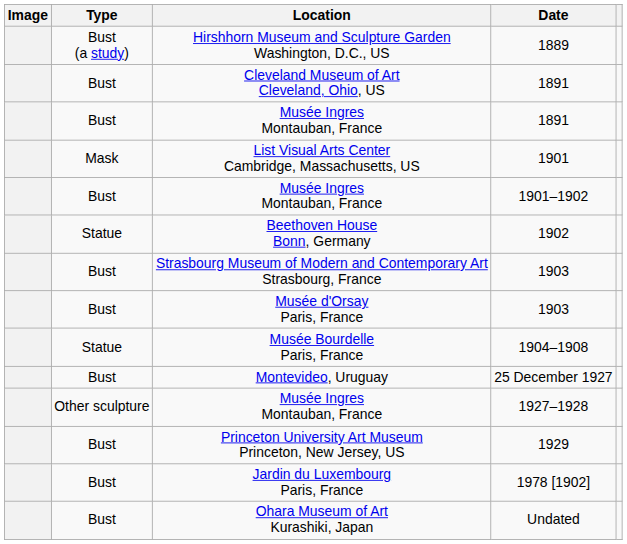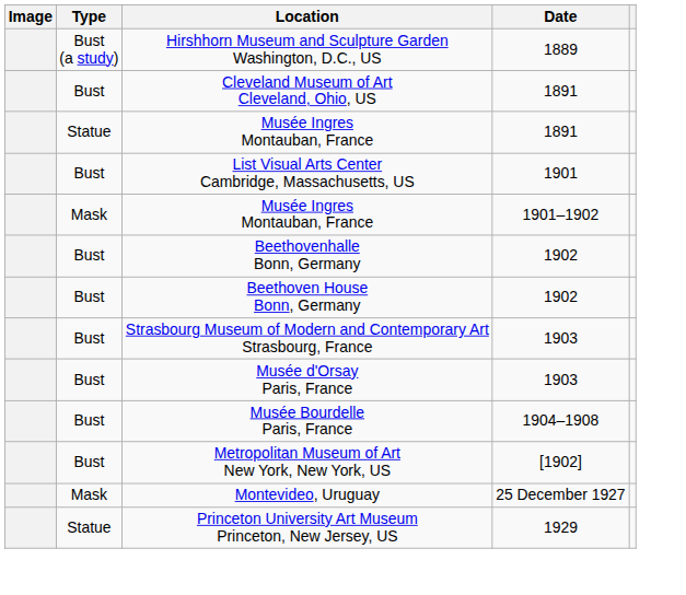Musée Ingres Montauban, France / 1891 | Type: Bust -> Statue
List Visual Arts Center Cambridge, Massachusetts, US | Type: Mask -> Bust
Musée Ingres Montauban, France / 1901–1902 | Type: Bust -> Mask
+ row: Bust | Beethovenhalle Bonn, Germany | 1902
Beethoven House Bonn, Germany | Type: Statue -> Bust
Musée Bourdelle Paris, France | Type: Statue -> Bust
+ row: Bust | Metropolitan Museum of Art New York, New York, US | [1902]
Montevideo, Uruguay | Type: Bust -> Mask
- row: Other sculpture | Musée Ingres Montauban, France | 1927–1928
Princeton University Art Museum Princeton, New Jersey, US | Type: Bust -> Statue
- row: Bust | Jardin du Luxembourg Paris, France | 1978 [1902]
- row: Bust | Ohara Museum of Art Kurashiki, Japan | Undated
